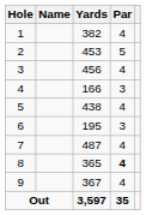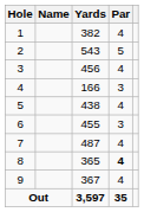2 | Yards: 453 -> 543
6 | Yards: 195 -> 455
